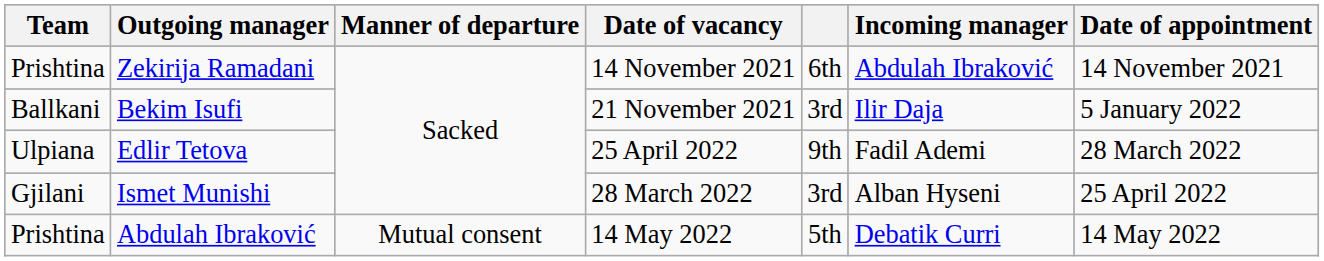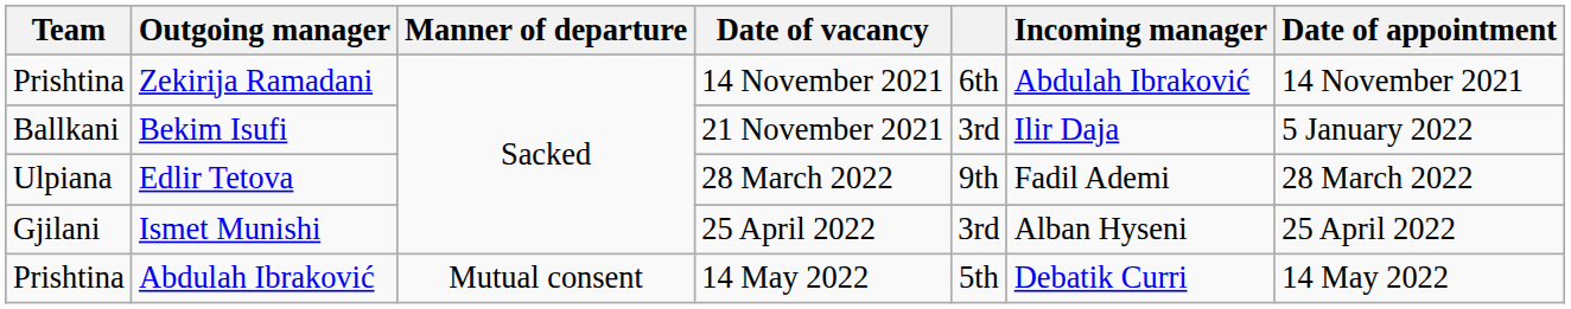Edlir Tetova | Date of vacancy: 25 April 2022 -> 28 March 2022
Ismet Munishi | Date of vacancy: 28 March 2022 -> 25 April 2022
